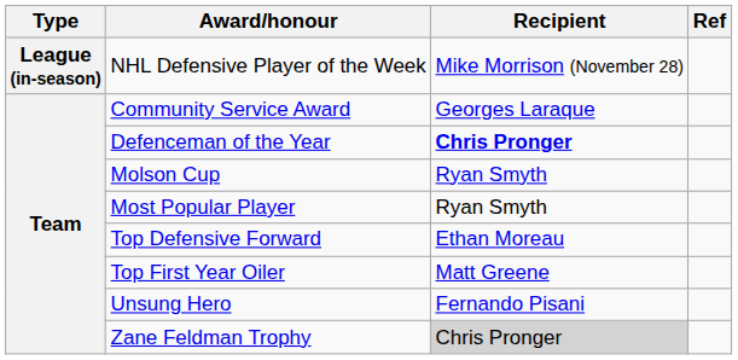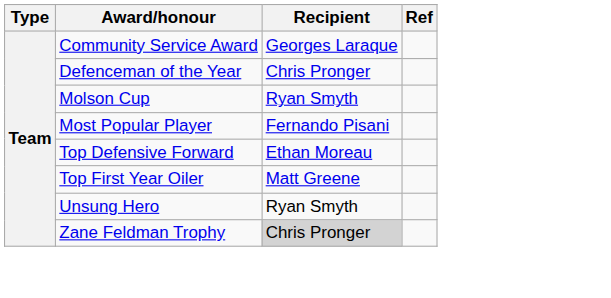- row: League (in-season) | NHL Defensive Player of the Week | Mike Morrison (November 28)
Defenceman of the Year | Recipient: bold -> normal
Most Popular Player | Recipient: Ryan Smyth -> Fernando Pisani
Unsung Hero | Recipient: Fernando Pisani -> Ryan Smyth
